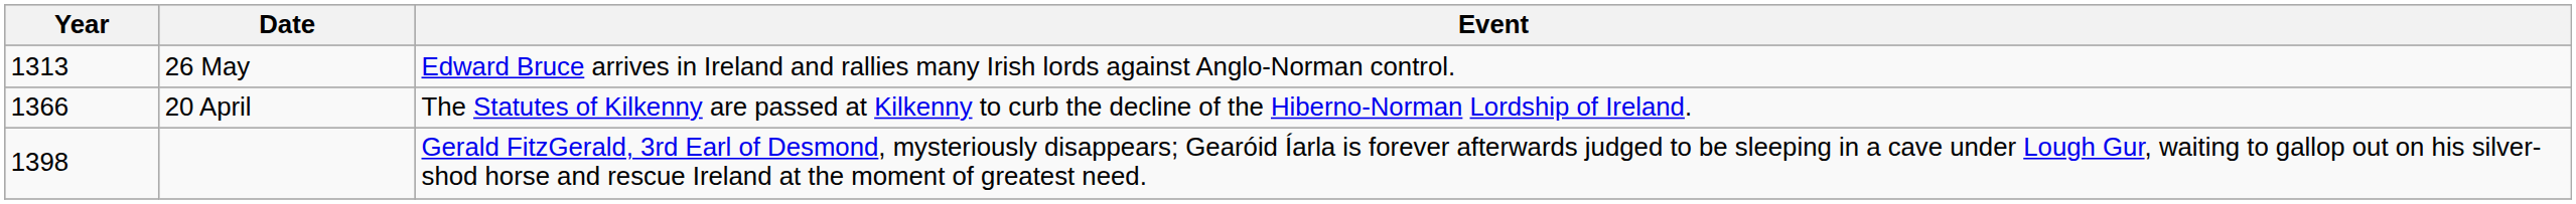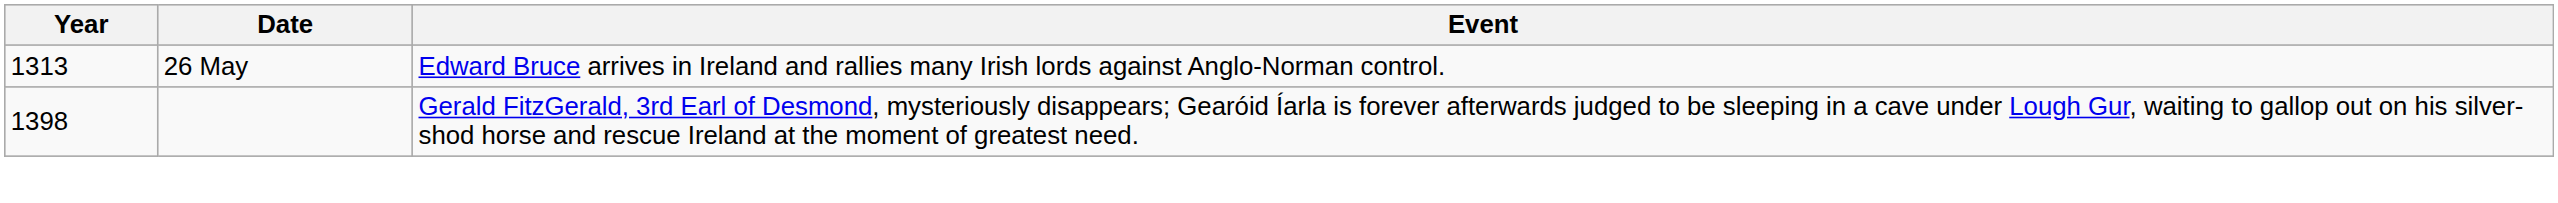- row: 1366 | 20 April | The Statutes of Kilkenny are passed at Kilkenny to curb the decline of the Hiberno-Norman Lordship of Ireland.
